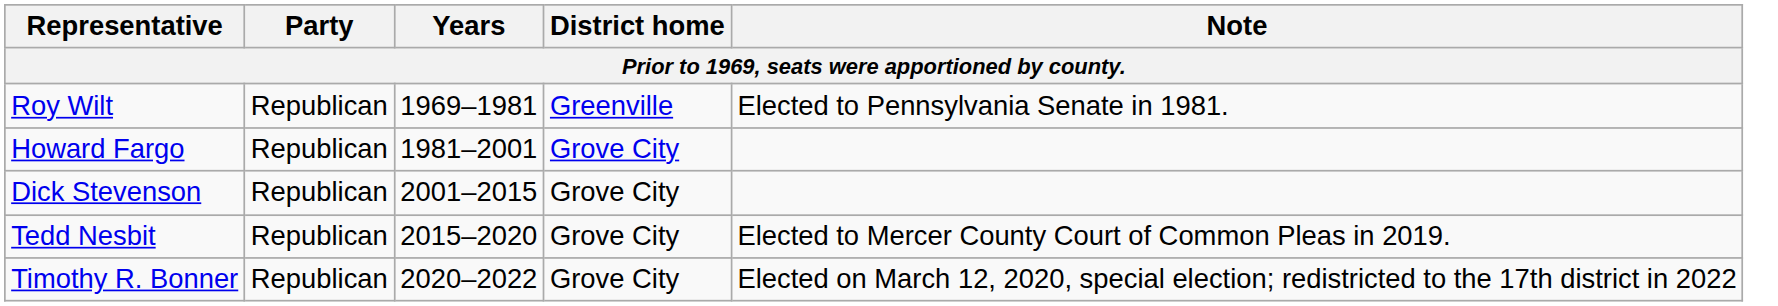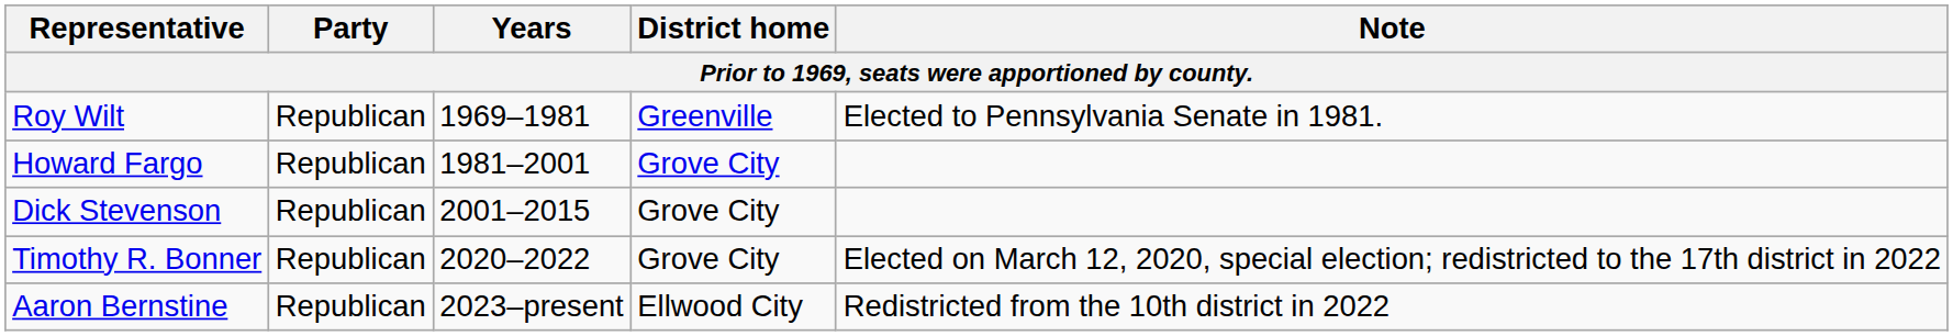- row: Tedd Nesbit | Republican | 2015–2020 | Grove City | Elected to Mercer County Court of Common Pleas in 2019.
+ row: Aaron Bernstine | Republican | 2023–present | Ellwood City | Redistricted from the 10th district in 2022
